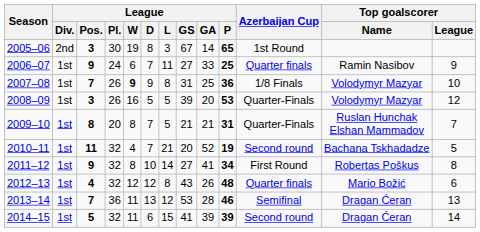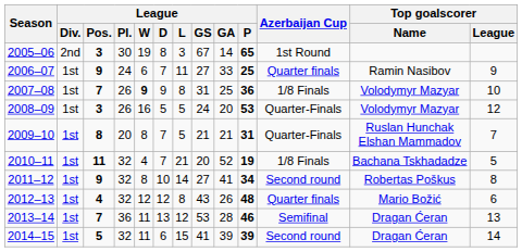2008–09 | League / GS: 39 -> 24
2010–11 | Azerbaijan Cup: Second round -> 1/8 Finals
2011–12 | Azerbaijan Cup: First Round -> Second round
